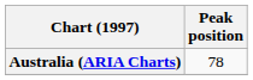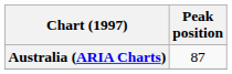Australia (ARIA Charts) | Peak position: 78 -> 87
